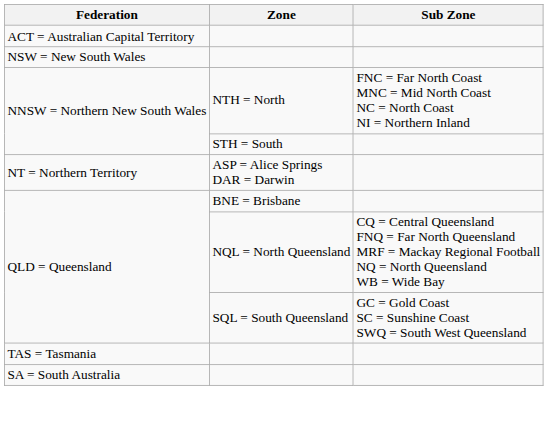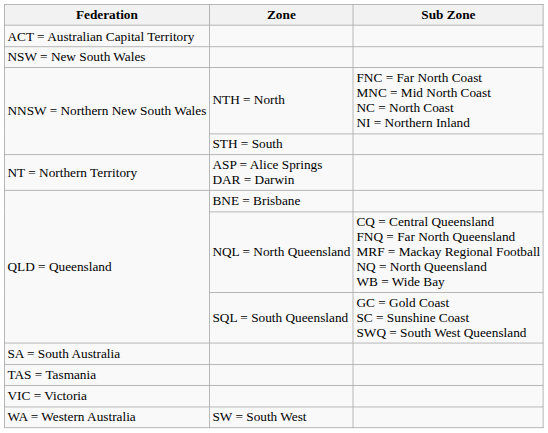rows swapped: SA = South Australia <-> TAS = Tasmania
+ row: VIC = Victoria
+ row: WA = Western Australia | SW = South West
